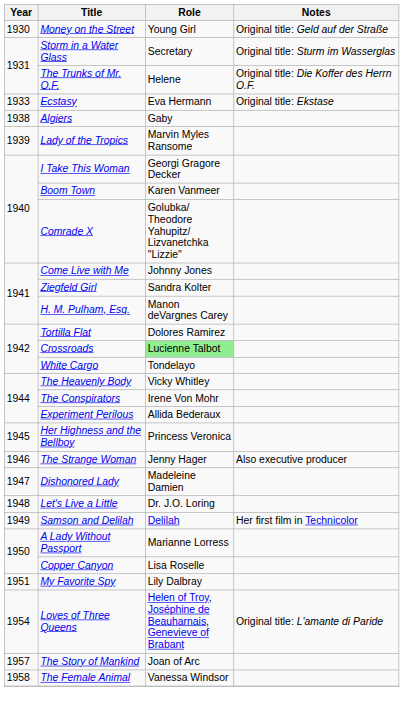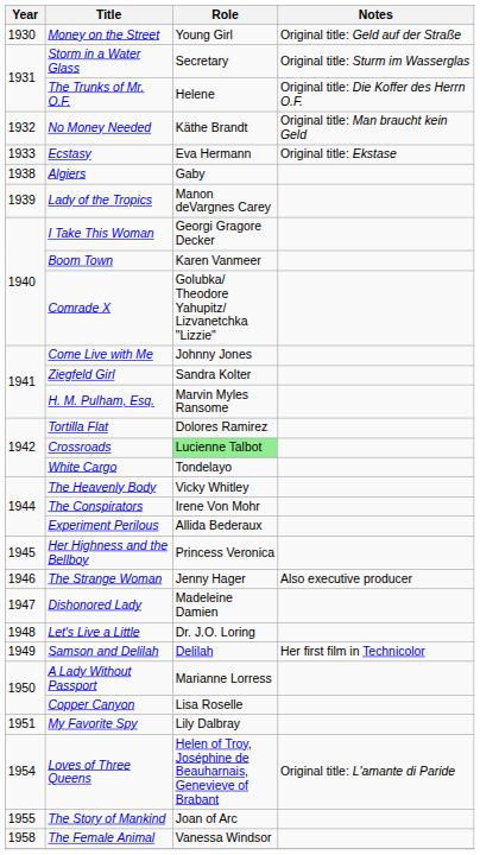+ row: 1932 | No Money Needed | Käthe Brandt | Original title: Man braucht kein Geld
Lady of the Tropics | Role: Marvin Myles Ransome -> Manon deVargnes Carey
H. M. Pulham, Esq. | Role: Manon deVargnes Carey -> Marvin Myles Ransome
The Story of Mankind | Year: 1957 -> 1955
